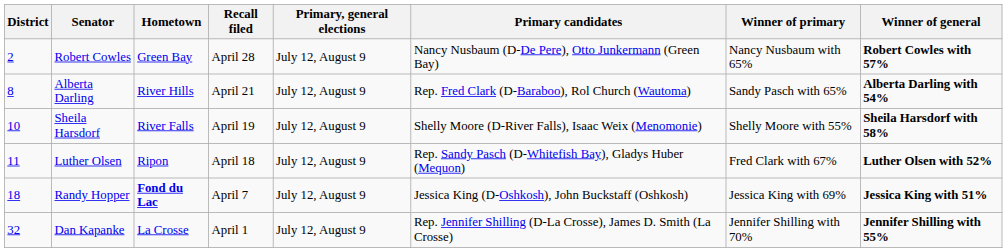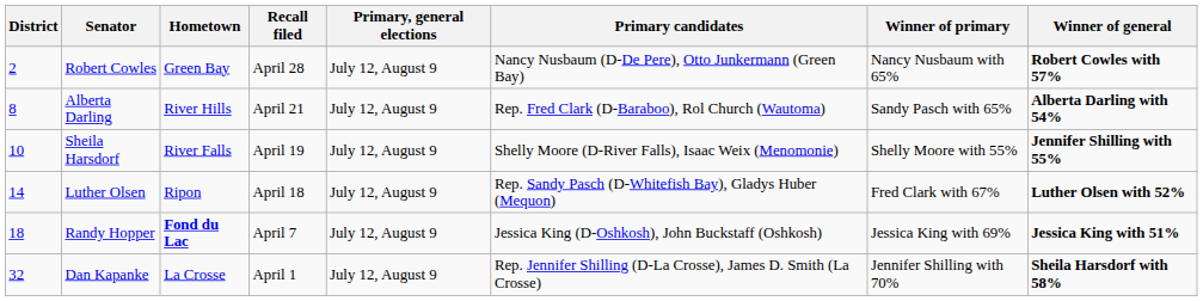Sheila Harsdorf | Winner of general: Sheila Harsdorf with 58% -> Jennifer Shilling with 55%
Luther Olsen | District: 11 -> 14
Dan Kapanke | Winner of general: Jennifer Shilling with 55% -> Sheila Harsdorf with 58%
